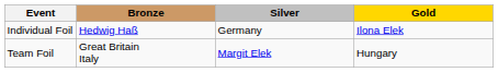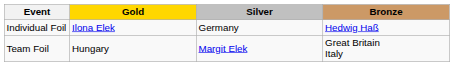columns swapped: Gold <-> Bronze
